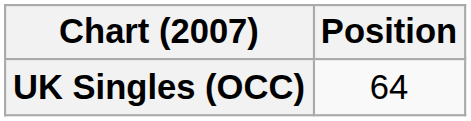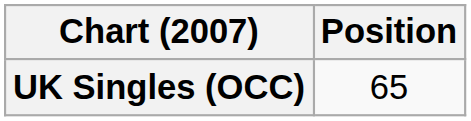UK Singles (OCC) | Position: 64 -> 65
